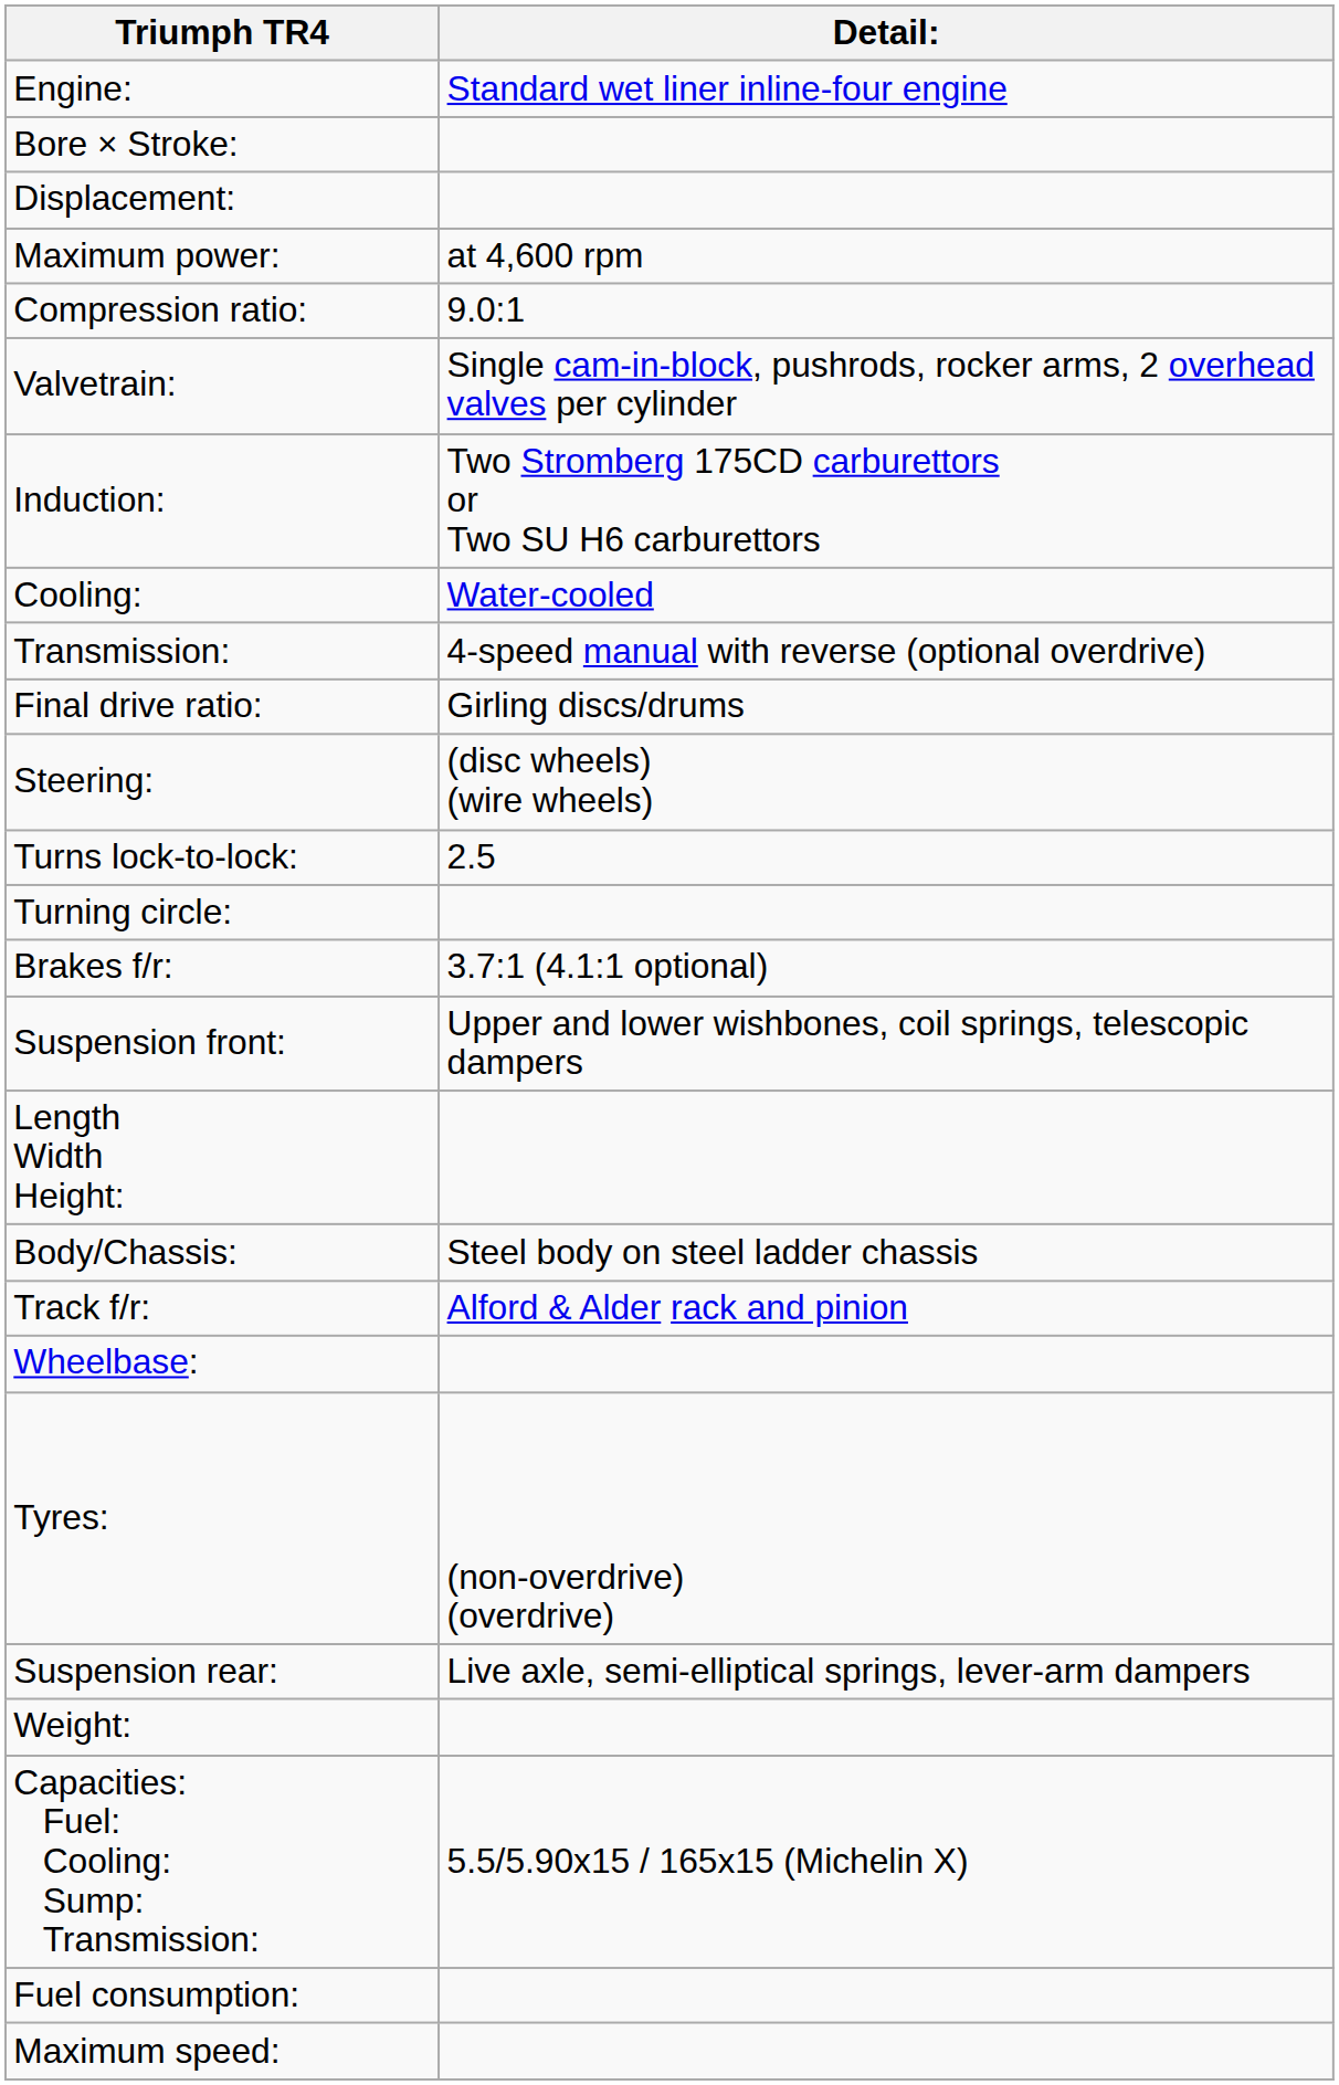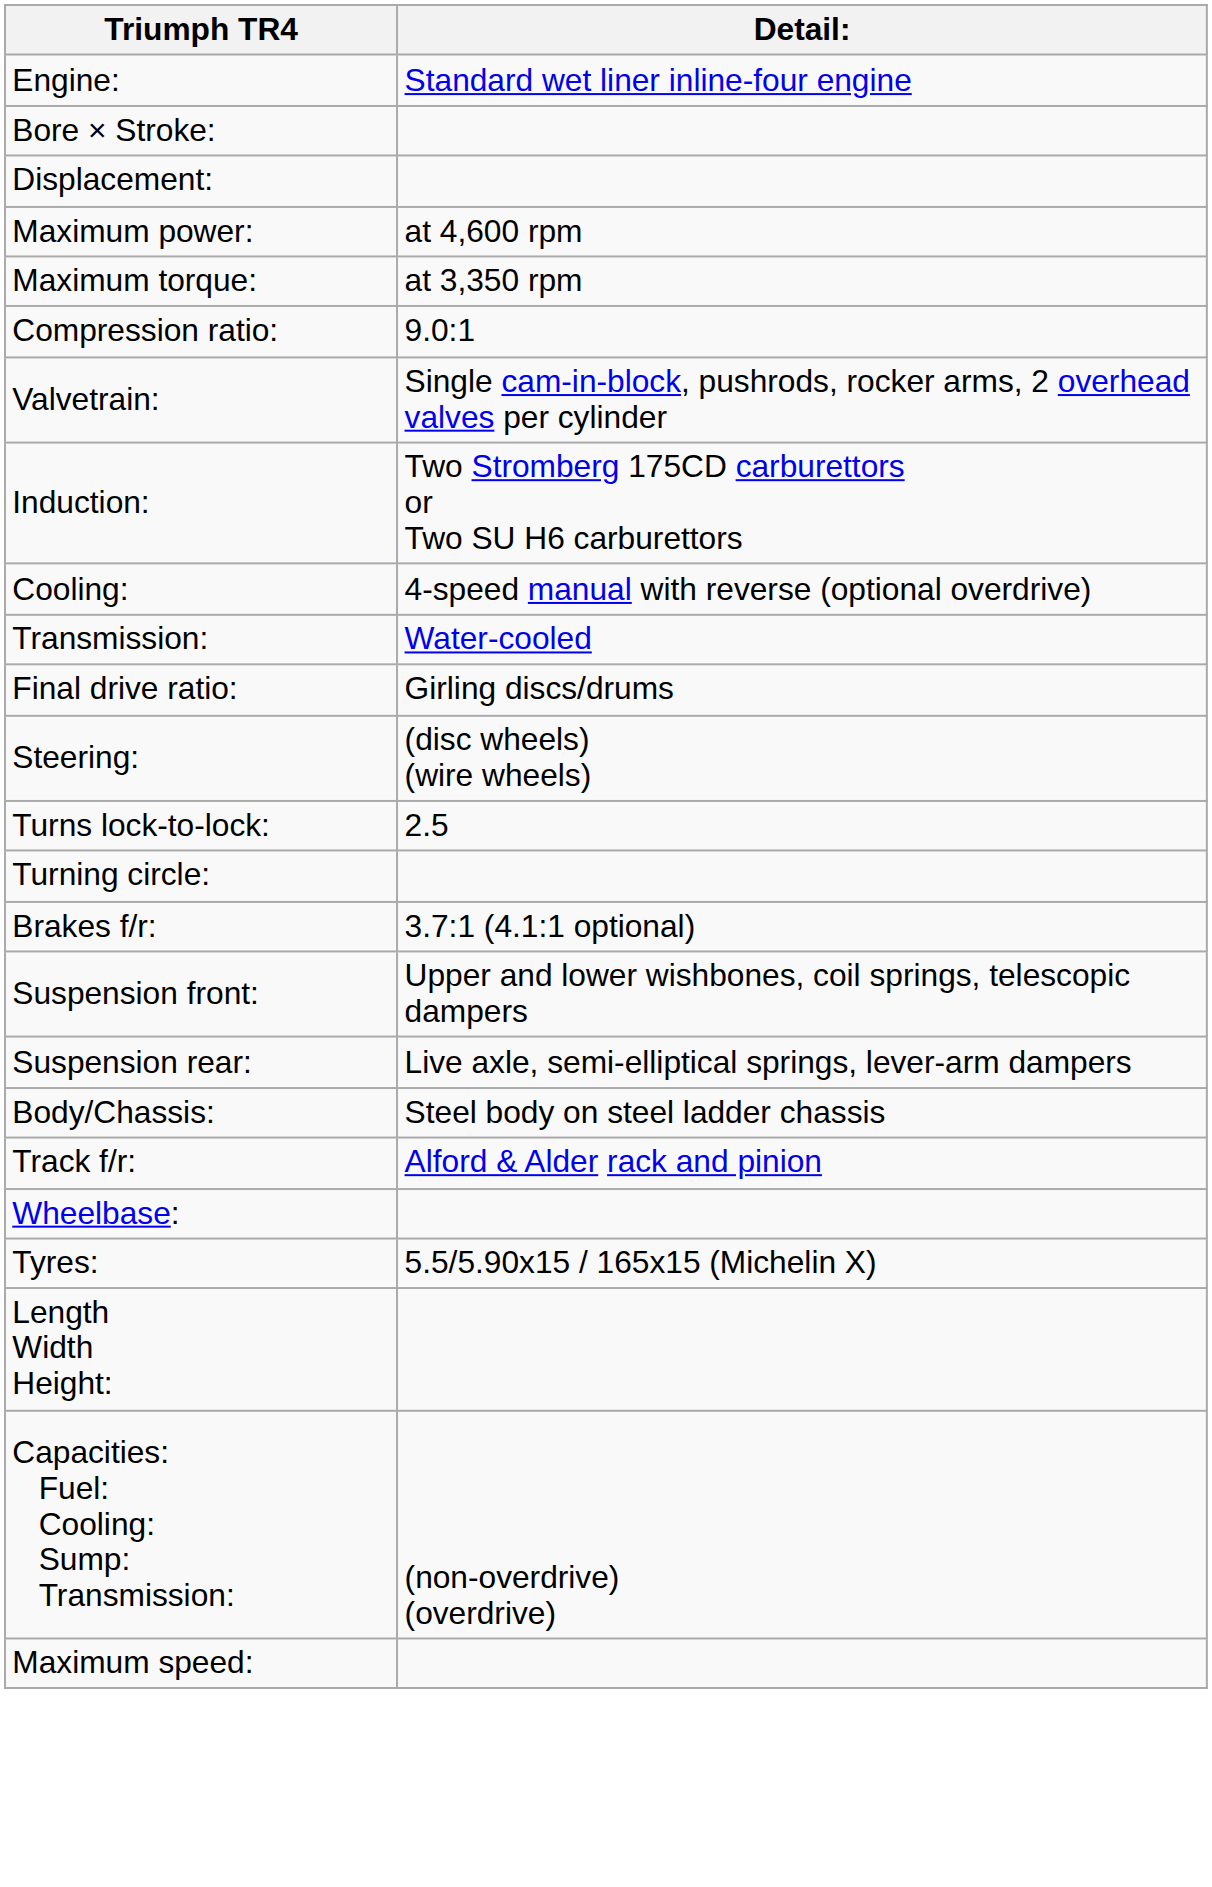+ row: Maximum torque: | at 3,350 rpm
Cooling: | Detail:: Water-cooled -> 4-speed manual with reverse (optional overdrive)
Transmission: | Detail:: 4-speed manual with reverse (optional overdrive) -> Water-cooled
rows swapped: Suspension rear: <-> Length Width Height:
Tyres: | Detail:: (non-overdrive) (overdrive) -> 5.5/5.90x15 / 165x15 (Michelin X)
- row: Weight:
Capacities: Fuel: Cooling: Sump: Transmission: | Detail:: 5.5/5.90x15 / 165x15 (Michelin X) -> (non-overdrive) (overdrive)
- row: Fuel consumption:
